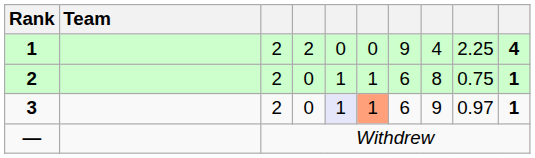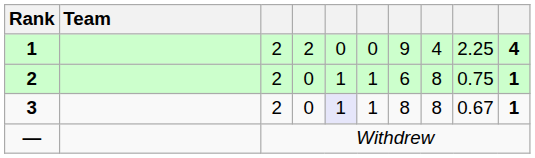3 | column 6: lightsalmon background -> no background
3 | column 7: 6 -> 8
3 | column 8: 9 -> 8
3 | column 9: 0.97 -> 0.67
